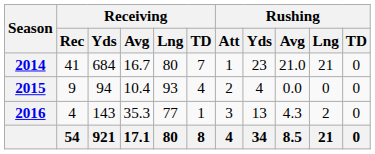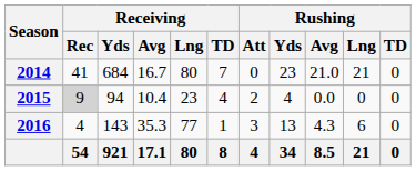2014 | Rushing / Att: 1 -> 0
2015 | Receiving / Rec: no background -> lightgrey background
2015 | Receiving / Lng: 93 -> 23
2016 | Rushing / Lng: 2 -> 6
